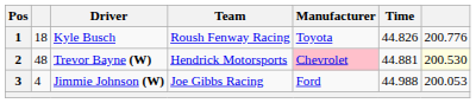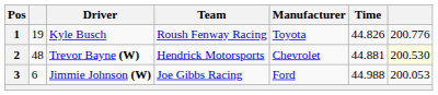1 | column 2: 18 -> 19
2 | Manufacturer: pink background -> no background
3 | column 2: 4 -> 6
